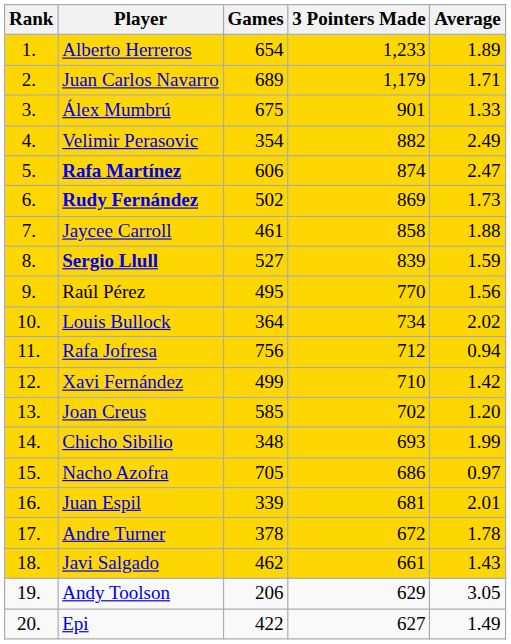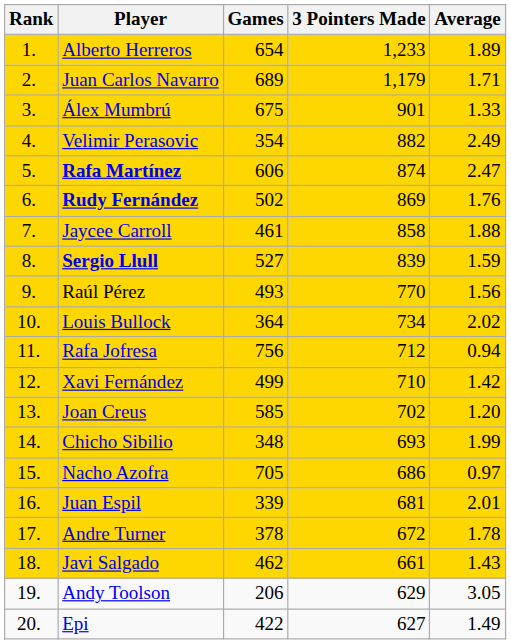Rudy Fernández | Average: 1.73 -> 1.76
Raúl Pérez | Games: 495 -> 493
